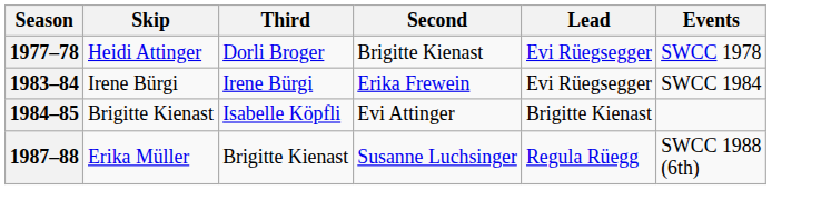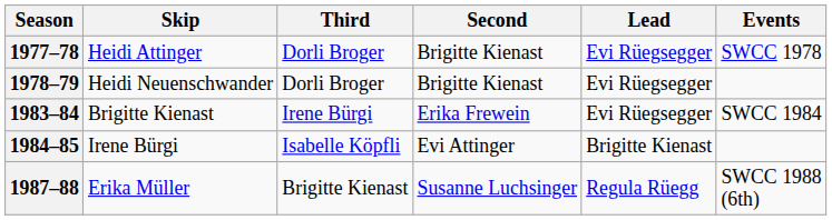+ row: 1978–79 | Heidi Neuenschwander | Dorli Broger | Brigitte Kienast | Evi Rüegsegger
1983–84 | Skip: Irene Bürgi -> Brigitte Kienast
1984–85 | Skip: Brigitte Kienast -> Irene Bürgi
